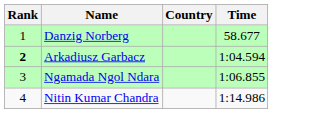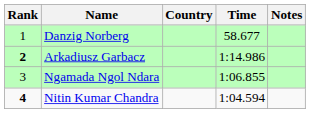+ column: Notes
Arkadiusz Garbacz | Time: 1:04.594 -> 1:14.986
Nitin Kumar Chandra | Rank: normal -> bold
Nitin Kumar Chandra | Time: 1:14.986 -> 1:04.594
